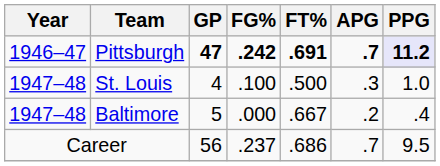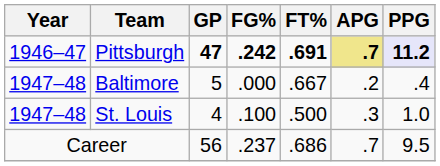Pittsburgh | APG: no background -> khaki background
rows swapped: St. Louis <-> Baltimore
